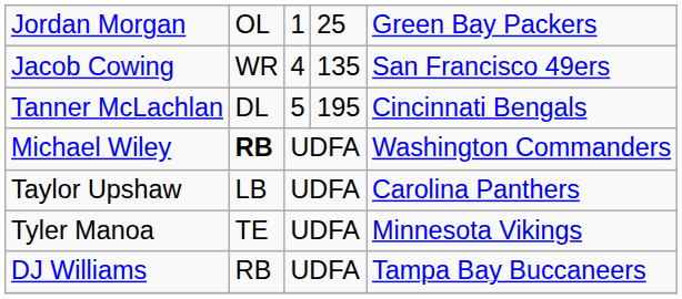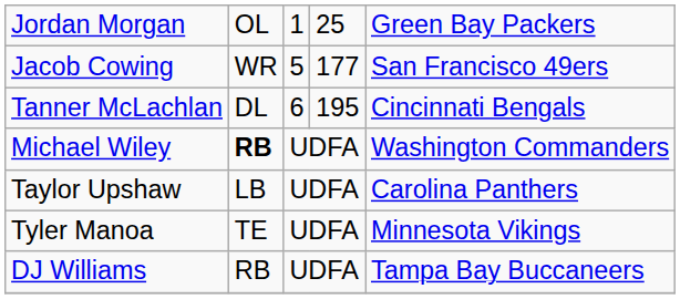Jacob Cowing | column 3: 4 -> 5
Jacob Cowing | column 4: 135 -> 177
Tanner McLachlan | column 3: 5 -> 6
